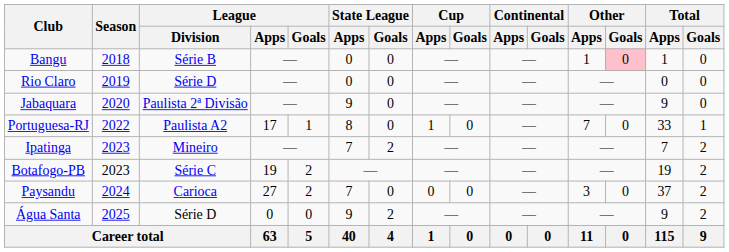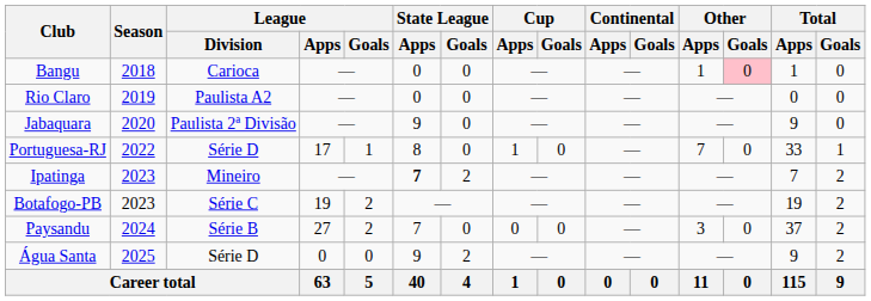Bangu | League / Division: Série B -> Carioca
Rio Claro | League / Division: Série D -> Paulista A2
Portuguesa-RJ | League / Division: Paulista A2 -> Série D
Ipatinga | State League / Apps: normal -> bold
Paysandu | League / Division: Carioca -> Série B
